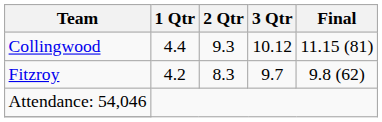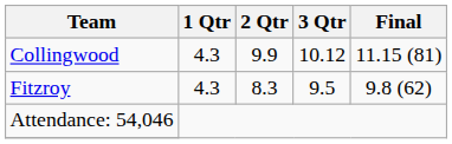Collingwood | 1 Qtr: 4.4 -> 4.3
Collingwood | 2 Qtr: 9.3 -> 9.9
Fitzroy | 1 Qtr: 4.2 -> 4.3
Fitzroy | 3 Qtr: 9.7 -> 9.5
